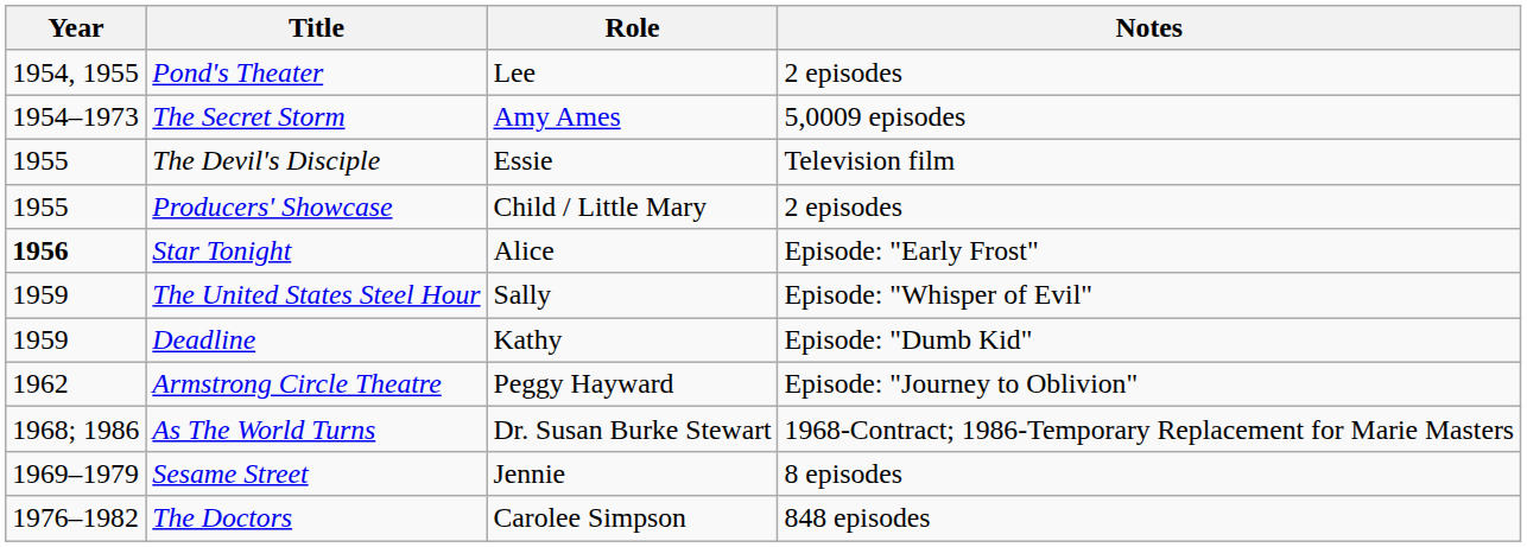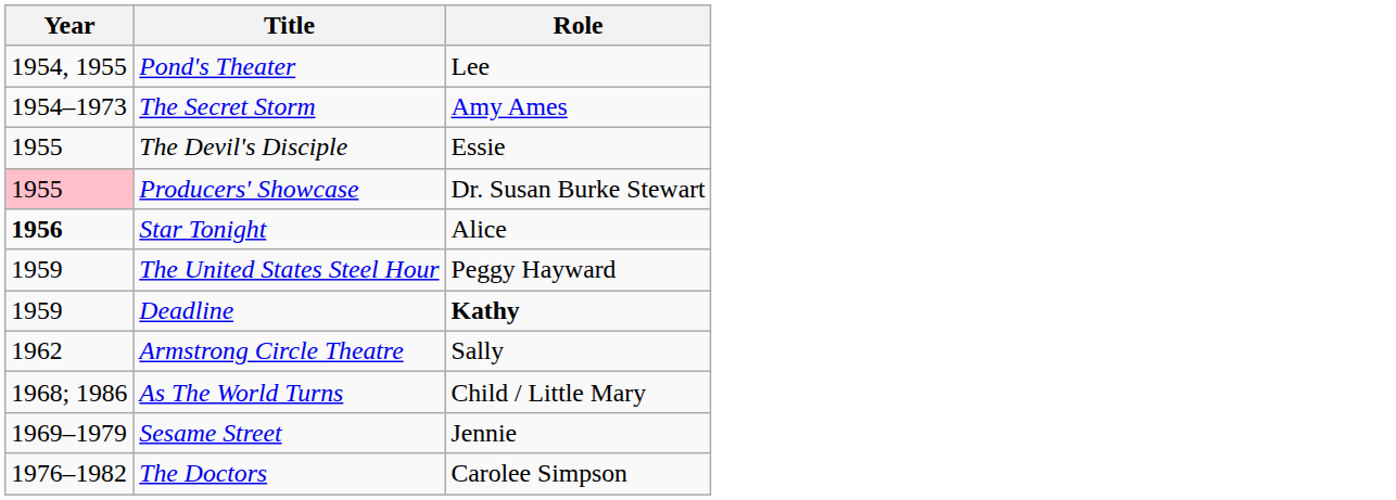- column: Notes | 2 episodes | 5,0009 episodes | Television film | 2 episodes | Episode: "Early Frost" | Episode: "Whisper of Evil" | Episode: "Dumb Kid" | Episode: "Journey to Oblivion" | 1968-Contract; 1986-Temporary Replacement for Marie Masters | 8 episodes | 848 episodes
Producers' Showcase | Year: no background -> pink background
Producers' Showcase | Role: Child / Little Mary -> Dr. Susan Burke Stewart
The United States Steel Hour | Role: Sally -> Peggy Hayward
Deadline | Role: normal -> bold
Armstrong Circle Theatre | Role: Peggy Hayward -> Sally
As The World Turns | Role: Dr. Susan Burke Stewart -> Child / Little Mary
